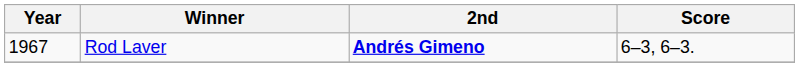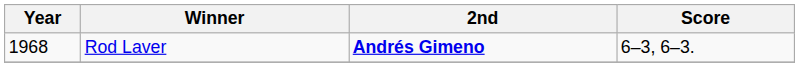Rod Laver | Year: 1967 -> 1968
